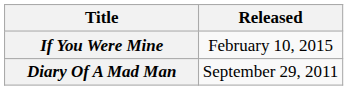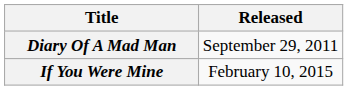rows swapped: Diary Of A Mad Man <-> If You Were Mine
